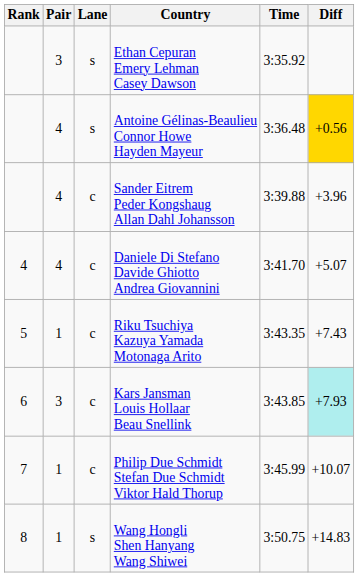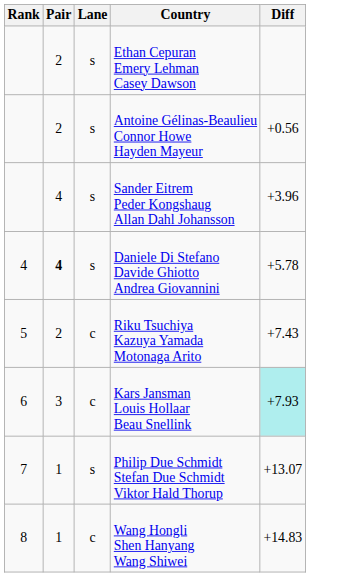- column: Time | 3:35.92 | 3:36.48 | 3:39.88 | 3:41.70 | 3:43.35 | 3:43.85 | 3:45.99 | 3:50.75
Ethan Cepuran Emery Lehman Casey Dawson | Pair: 3 -> 2
Antoine Gélinas-Beaulieu Connor Howe Hayden Mayeur | Pair: 4 -> 2
Antoine Gélinas-Beaulieu Connor Howe Hayden Mayeur | Diff: gold background -> no background
Sander Eitrem Peder Kongshaug Allan Dahl Johansson | Lane: c -> s
Daniele Di Stefano Davide Ghiotto Andrea Giovannini | Pair: normal -> bold
Daniele Di Stefano Davide Ghiotto Andrea Giovannini | Lane: c -> s
Daniele Di Stefano Davide Ghiotto Andrea Giovannini | Diff: +5.07 -> +5.78
Riku Tsuchiya Kazuya Yamada Motonaga Arito | Pair: 1 -> 2
Philip Due Schmidt Stefan Due Schmidt Viktor Hald Thorup | Lane: c -> s
Philip Due Schmidt Stefan Due Schmidt Viktor Hald Thorup | Diff: +10.07 -> +13.07
Wang Hongli Shen Hanyang Wang Shiwei | Lane: s -> c
